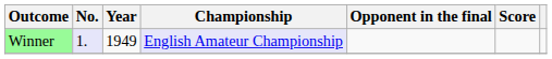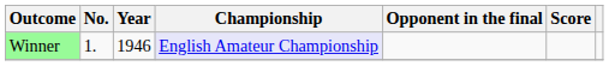Winner | No.: lavender background -> no background
Winner | Year: 1949 -> 1946
